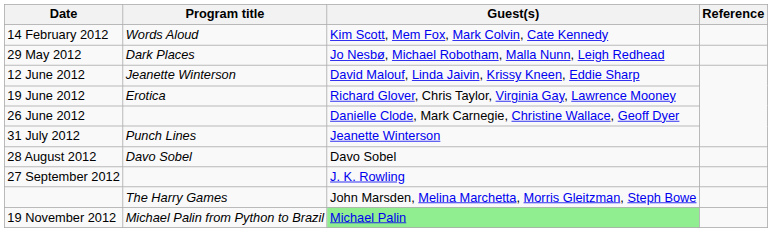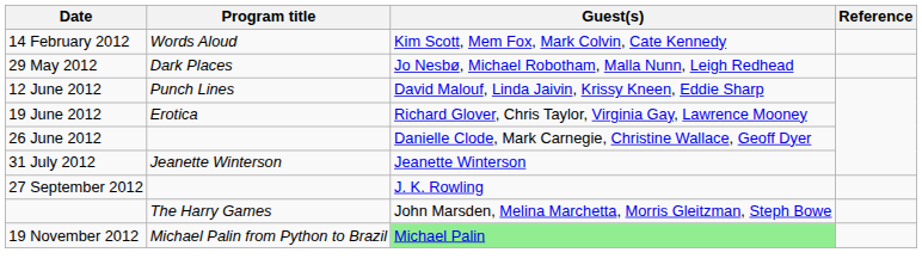12 June 2012 | Program title: Jeanette Winterson -> Punch Lines
31 July 2012 | Program title: Punch Lines -> Jeanette Winterson
- row: 28 August 2012 | Davo Sobel | Davo Sobel
